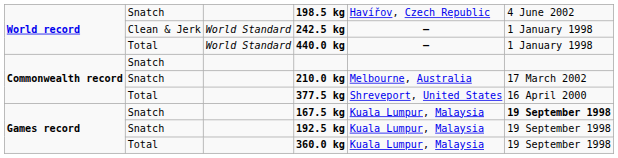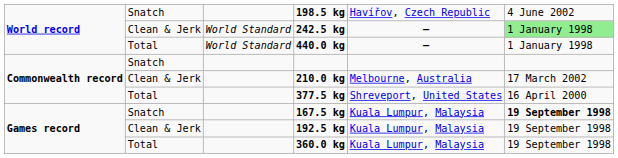242.5 kg | column 6: no background -> lightgreen background
210.0 kg | column 2: Snatch -> Clean & Jerk
192.5 kg | column 2: Snatch -> Clean & Jerk
